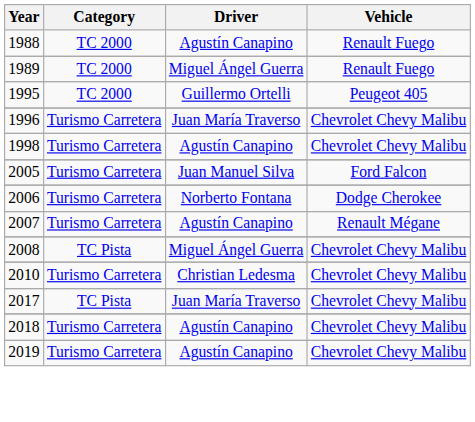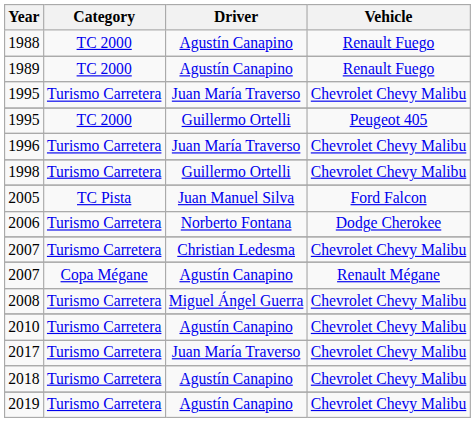1989 | Driver: Miguel Ángel Guerra -> Agustín Canapino
+ row: 1995 | Turismo Carretera | Juan María Traverso | Chevrolet Chevy Malibu
1998 | Driver: Agustín Canapino -> Guillermo Ortelli
2005 | Category: Turismo Carretera -> TC Pista
+ row: 2007 | Turismo Carretera | Christian Ledesma | Chevrolet Chevy Malibu
2007 / Renault Mégane | Category: Turismo Carretera -> Copa Mégane
2008 | Category: TC Pista -> Turismo Carretera
2010 | Driver: Christian Ledesma -> Agustín Canapino
2017 | Category: TC Pista -> Turismo Carretera
